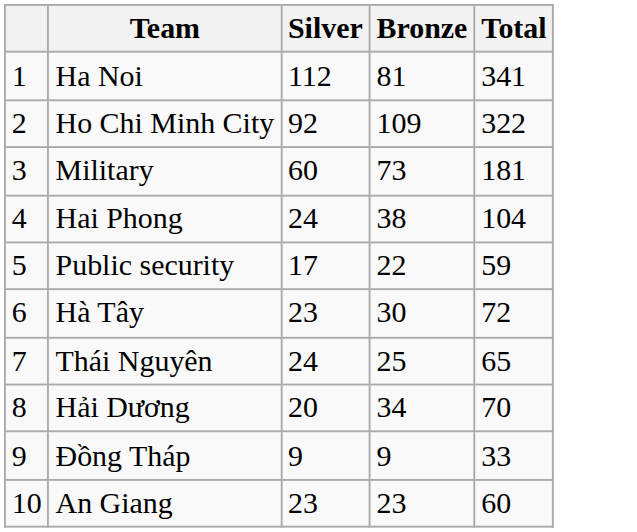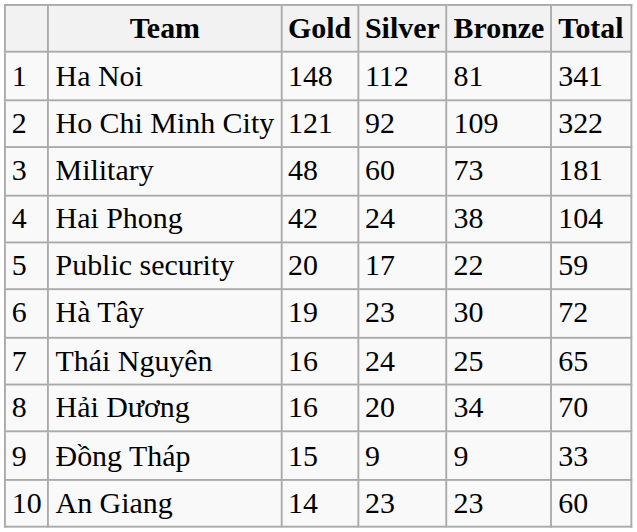+ column: Gold | 148 | 121 | 48 | 42 | 20 | 19 | 16 | 16 | 15 | 14
